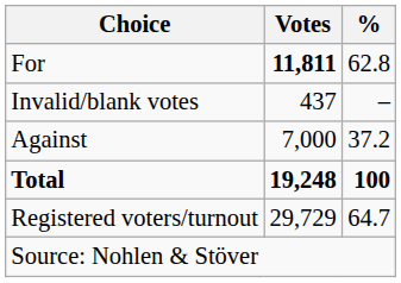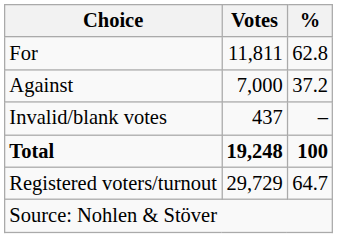For | Votes: bold -> normal
rows swapped: Against <-> Invalid/blank votes
